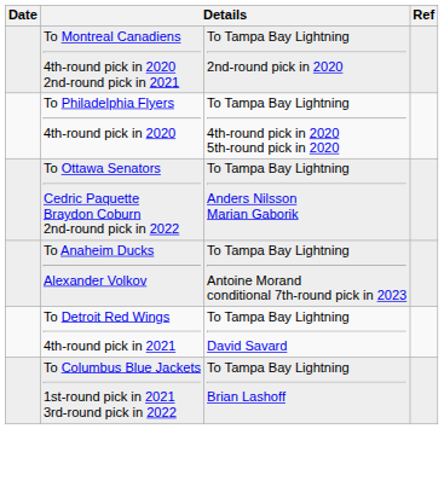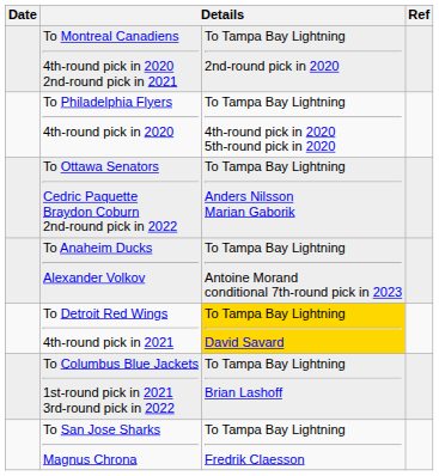To Detroit Red Wings 4th-round pick in 2021 | column 3: no background -> gold background
+ row: To San Jose Sharks Magnus Chrona | To Tampa Bay Lightning Fredrik Claesson
